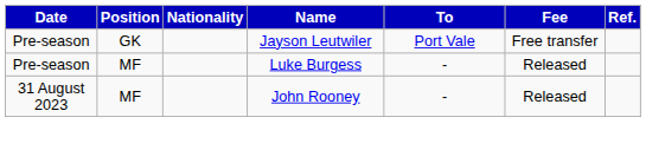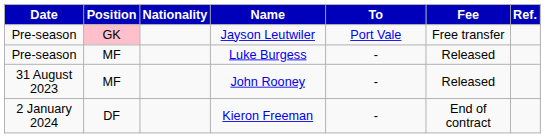Jayson Leutwiler | Position: no background -> pink background
+ row: 2 January 2024 | DF | Kieron Freeman | - | End of contract
